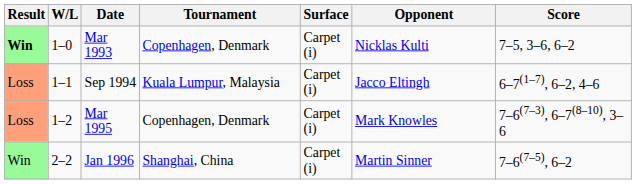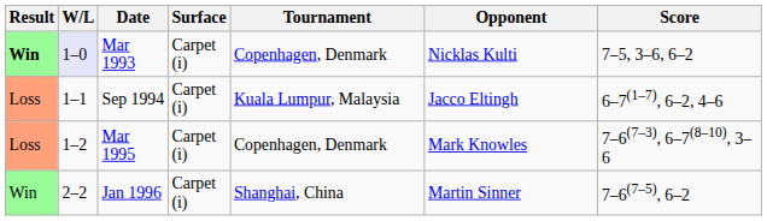columns swapped: Tournament <-> Surface
Mar 1993 | W/L: no background -> lavender background
